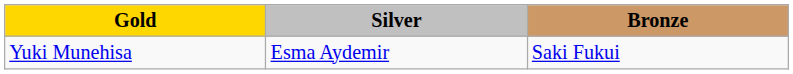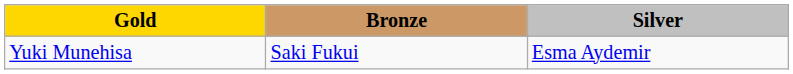columns swapped: Silver <-> Bronze
